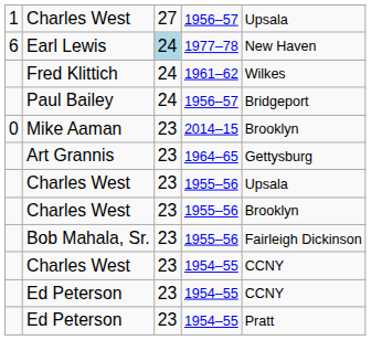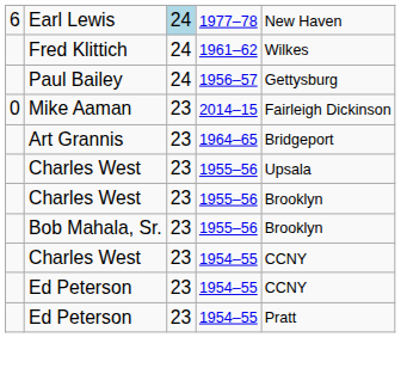- row: 1 | Charles West | 27 | 1956–57 | Upsala
Paul Bailey | column 5: Bridgeport -> Gettysburg
Mike Aaman | column 5: Brooklyn -> Fairleigh Dickinson
Art Grannis | column 5: Gettysburg -> Bridgeport
Bob Mahala, Sr. | column 5: Fairleigh Dickinson -> Brooklyn
